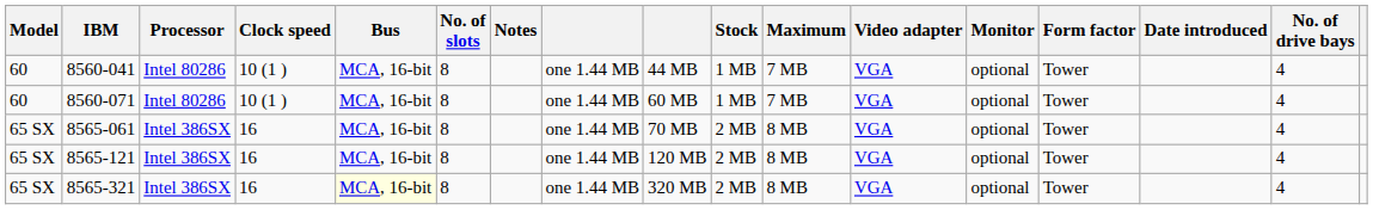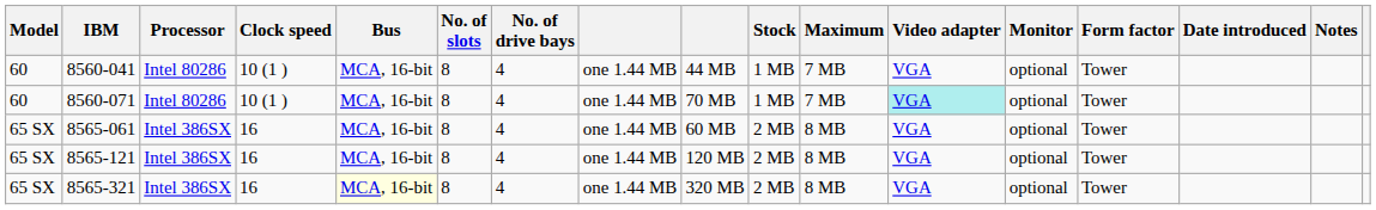columns swapped: No. of drive bays <-> Notes
8560-071 | column 9: 60 MB -> 70 MB
8560-071 | Video adapter: no background -> paleturquoise background
8565-061 | column 9: 70 MB -> 60 MB
